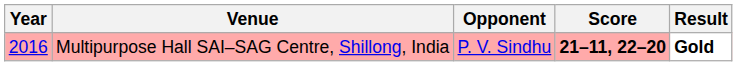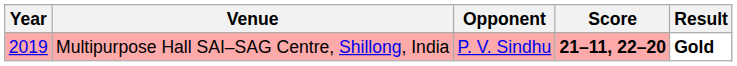Multipurpose Hall SAI–SAG Centre, Shillong, India | Year: 2016 -> 2019
